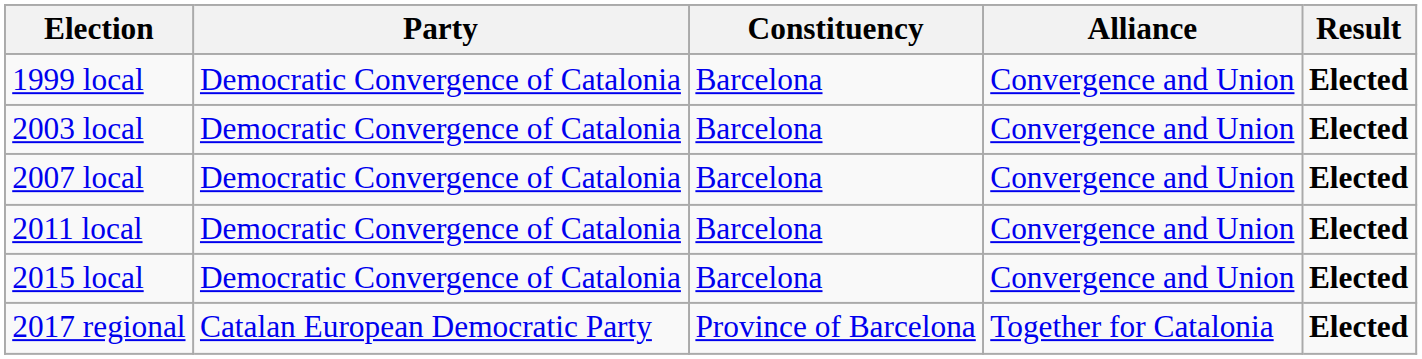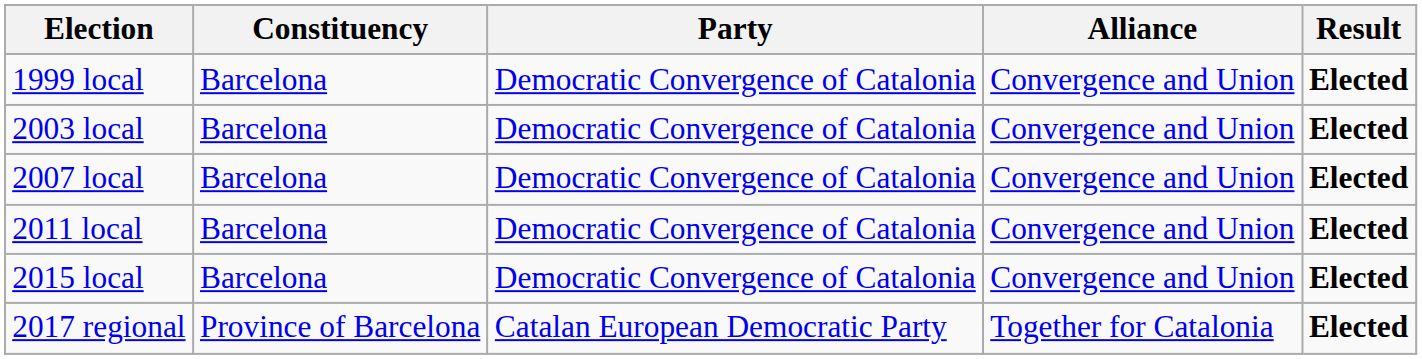columns swapped: Constituency <-> Party
